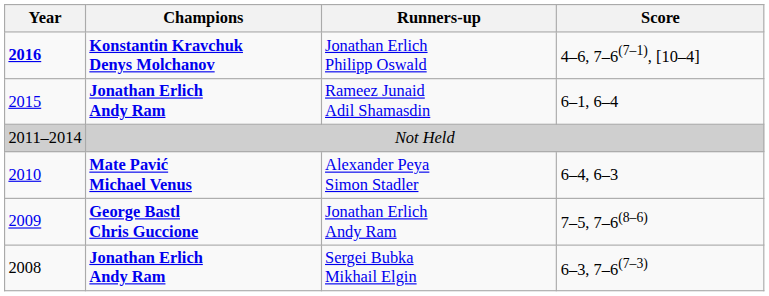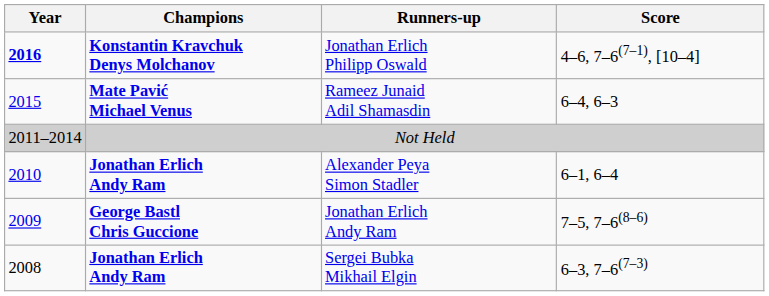Rameez Junaid Adil Shamasdin | Champions: Jonathan Erlich Andy Ram -> Mate Pavić Michael Venus
Rameez Junaid Adil Shamasdin | Score: 6–1, 6–4 -> 6–4, 6–3
Alexander Peya Simon Stadler | Champions: Mate Pavić Michael Venus -> Jonathan Erlich Andy Ram
Alexander Peya Simon Stadler | Score: 6–4, 6–3 -> 6–1, 6–4
